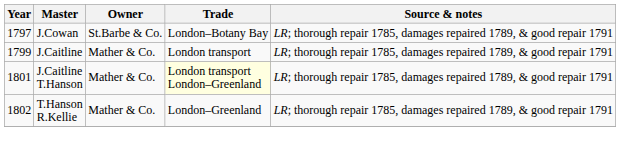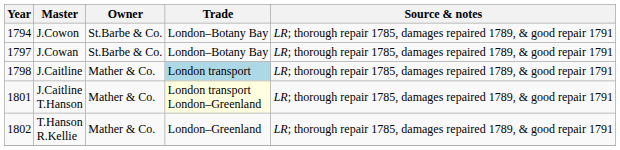+ row: 1794 | J.Cowon | St.Barbe & Co. | London–Botany Bay | LR; thorough repair 1785, damages repaired 1789, & good repair 1791
J.Caitline | Year: 1799 -> 1798
J.Caitline | Trade: no background -> lightblue background
